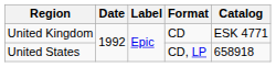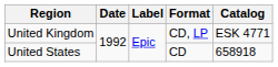United Kingdom | Format: CD -> CD, LP
United States | Format: CD, LP -> CD
